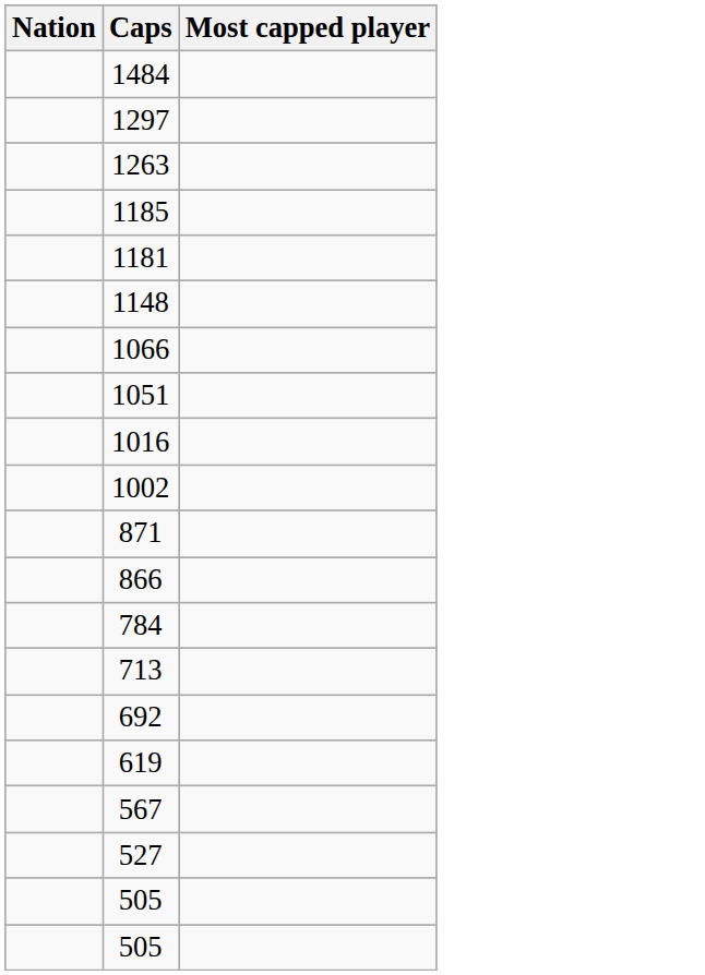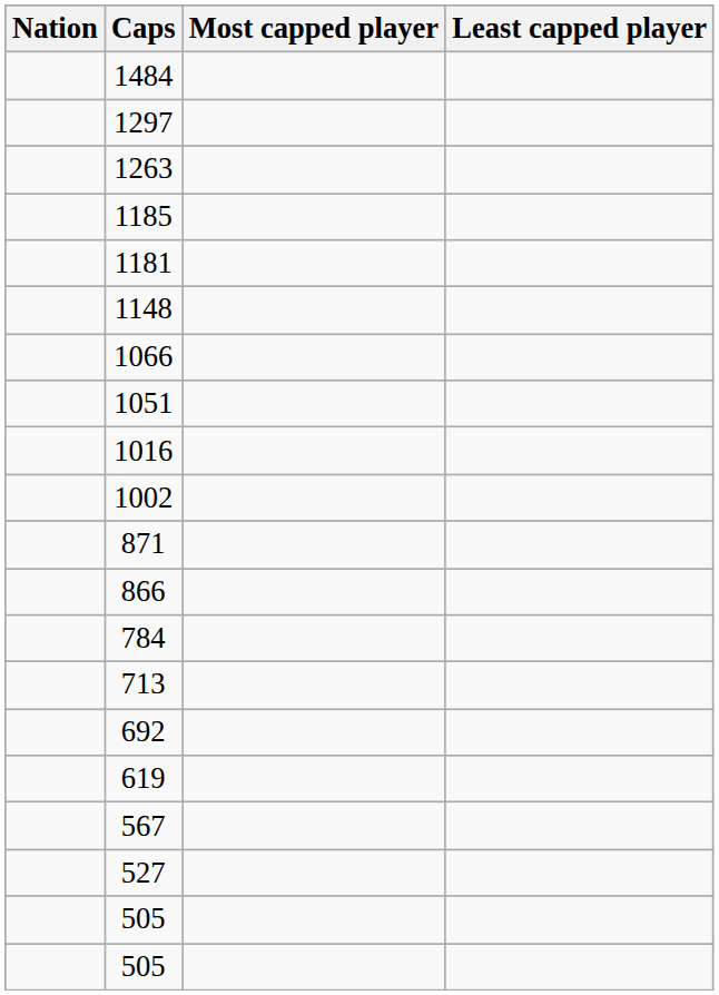+ column: Least capped player
